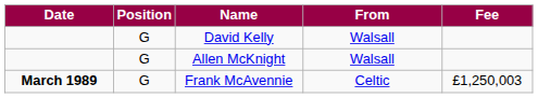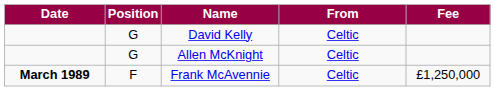David Kelly | From: Walsall -> Celtic
Allen McKnight | From: Walsall -> Celtic
Frank McAvennie | Position: G -> F
Frank McAvennie | Fee: £1,250,003 -> £1,250,000
